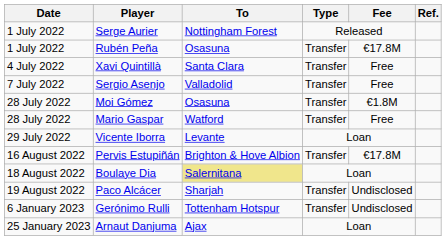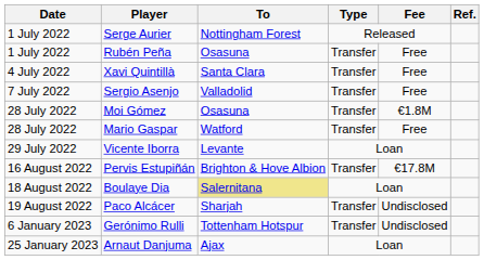Rubén Peña | Fee: €17.8M -> Free
